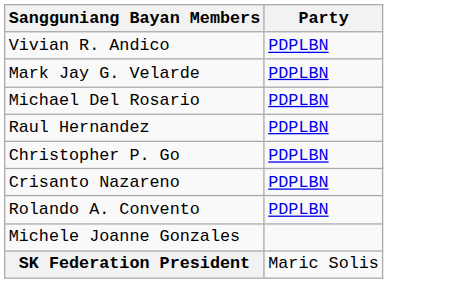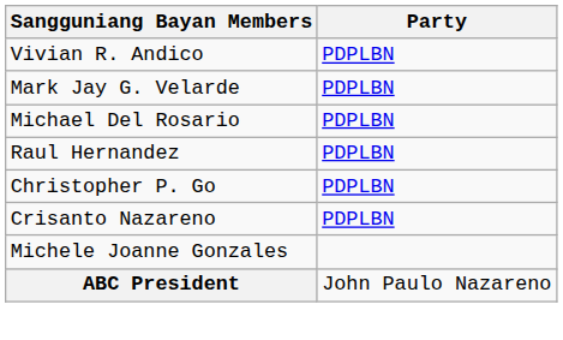- row: Rolando A. Convento | PDPLBN
+ row: ABC President | John Paulo Nazareno
- row: SK Federation President | Maric Solis
